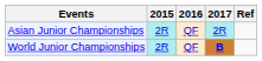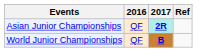- column: 2015 | 2R | 2R
Asian Junior Championships | 2017: normal -> bold
